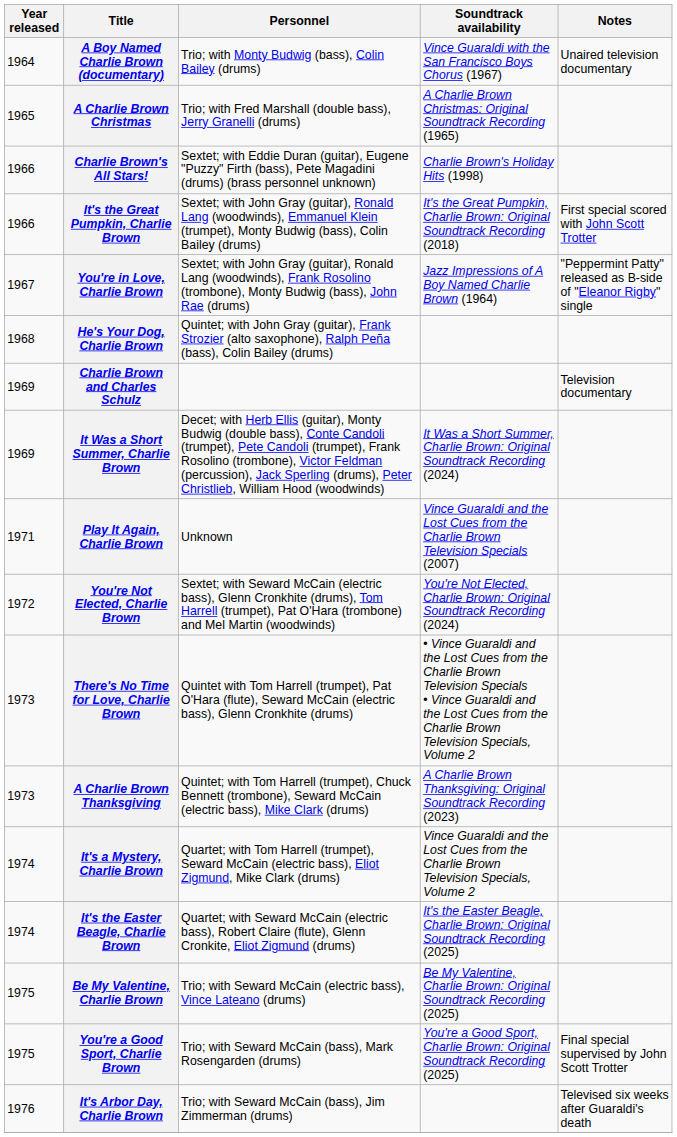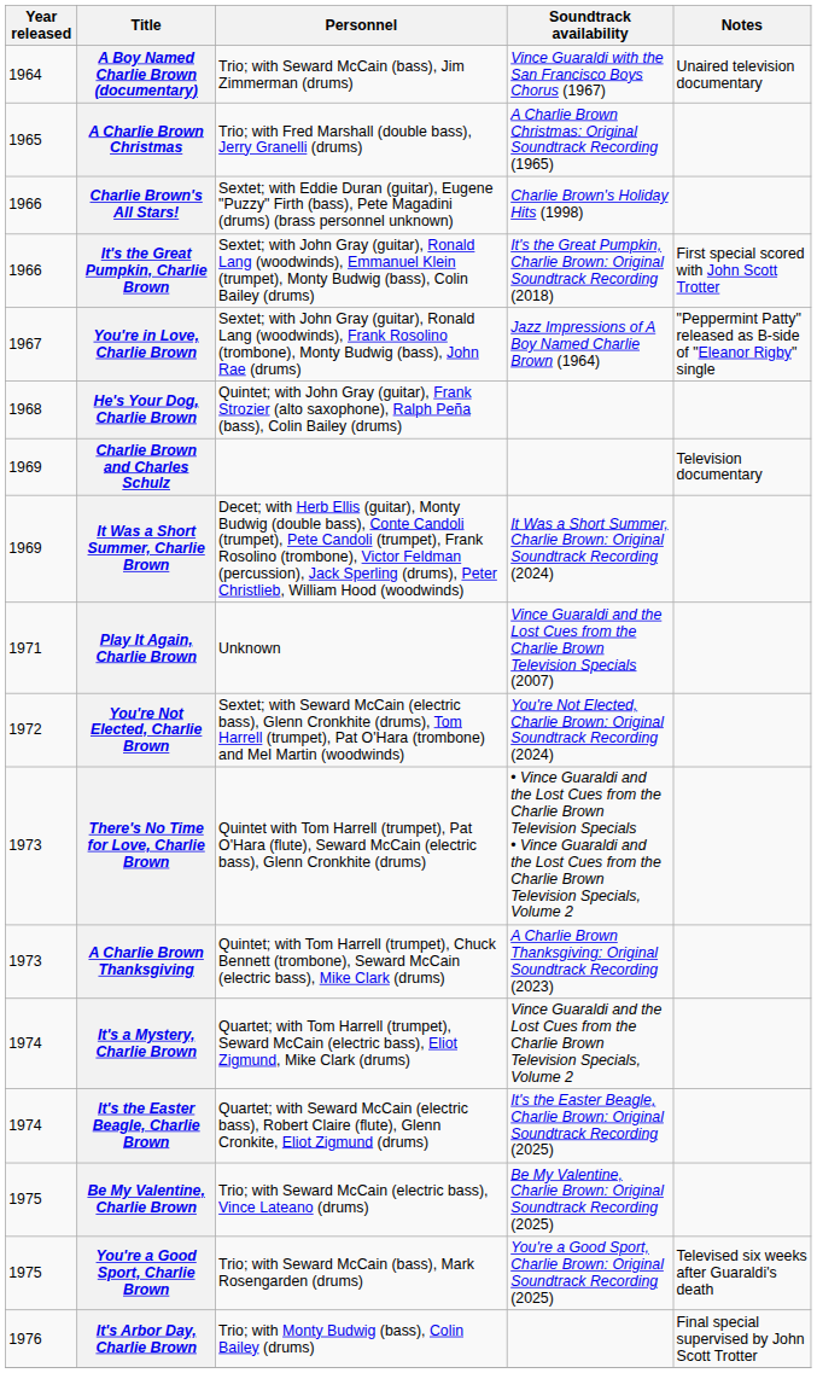A Boy Named Charlie Brown (documentary) | Personnel: Trio; with Monty Budwig (bass), Colin Bailey (drums) -> Trio; with Seward McCain (bass), Jim Zimmerman (drums)
You're a Good Sport, Charlie Brown | Notes: Final special supervised by John Scott Trotter -> Televised six weeks after Guaraldi's death
It's Arbor Day, Charlie Brown | Personnel: Trio; with Seward McCain (bass), Jim Zimmerman (drums) -> Trio; with Monty Budwig (bass), Colin Bailey (drums)
It's Arbor Day, Charlie Brown | Notes: Televised six weeks after Guaraldi's death -> Final special supervised by John Scott Trotter
